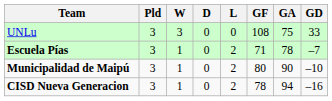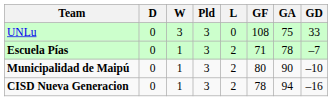columns swapped: Pld <-> D
